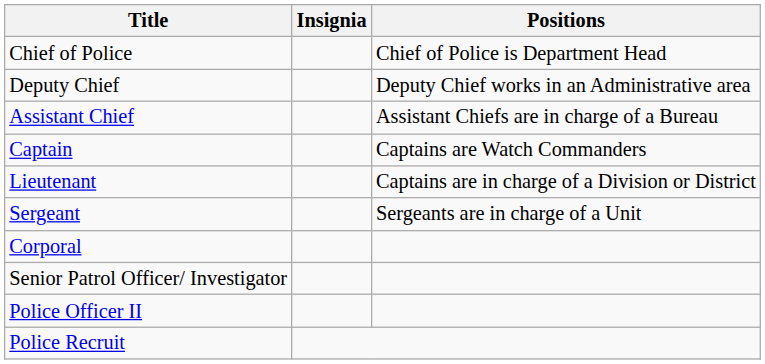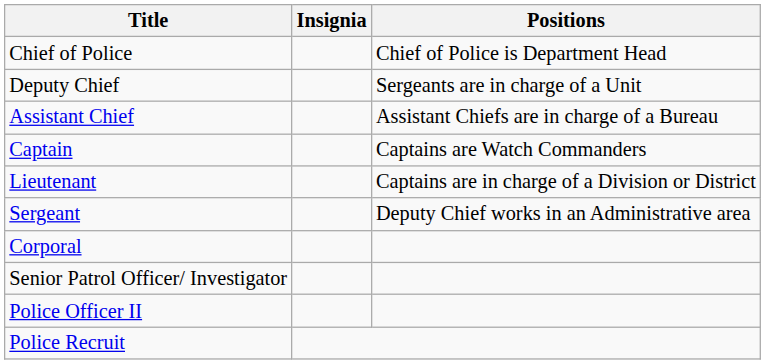Deputy Chief | Positions: Deputy Chief works in an Administrative area -> Sergeants are in charge of a Unit
Sergeant | Positions: Sergeants are in charge of a Unit -> Deputy Chief works in an Administrative area
